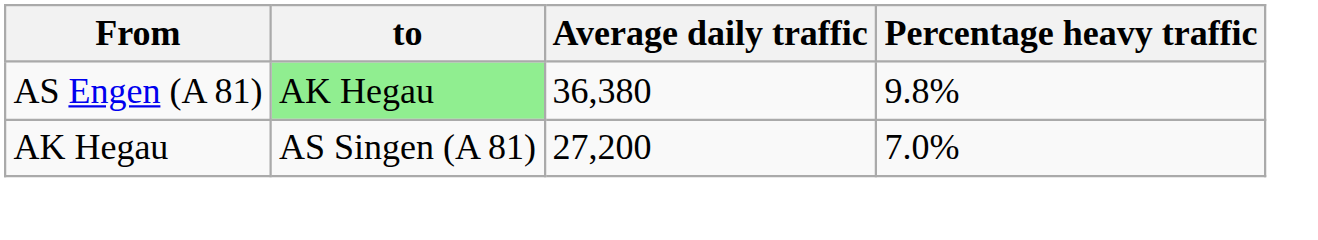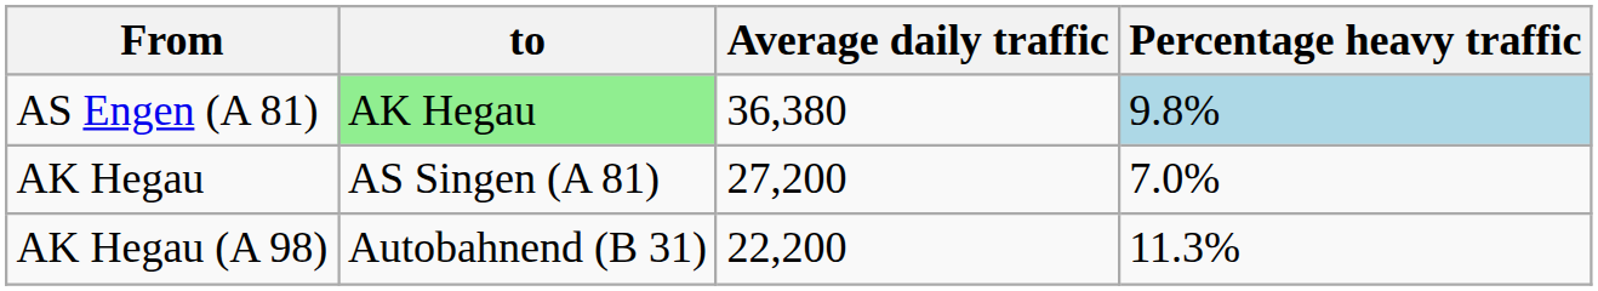AS Engen (A 81) | Percentage heavy traffic: no background -> lightblue background
+ row: AK Hegau (A 98) | Autobahnend (B 31) | 22,200 | 11.3%
